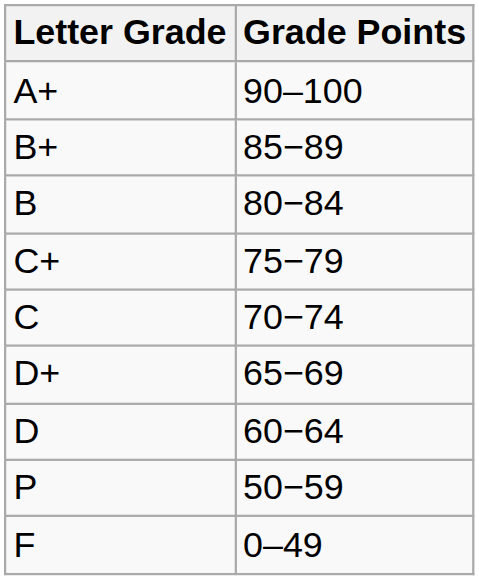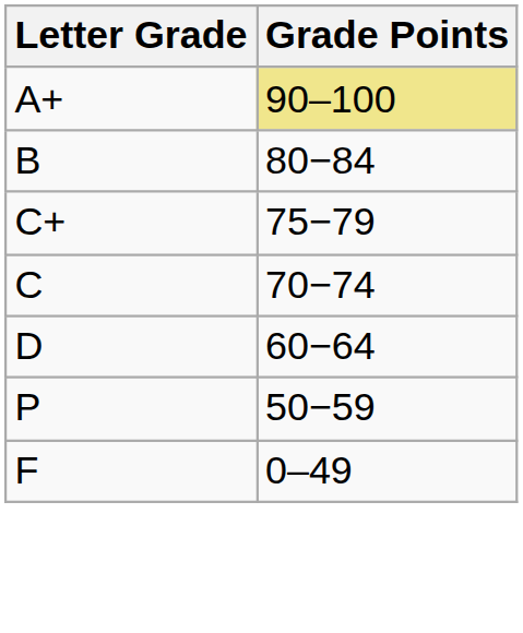A+ | Grade Points: no background -> khaki background
- row: B+ | 85−89
- row: D+ | 65−69
